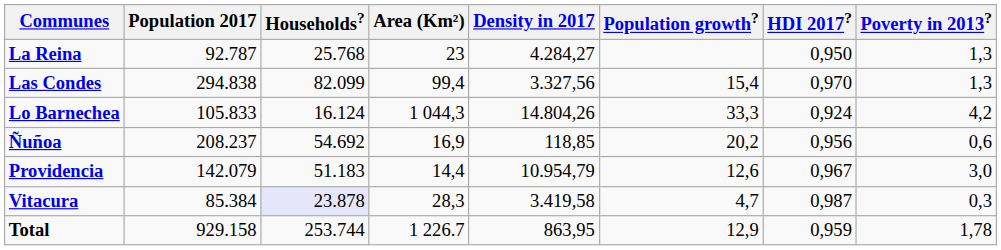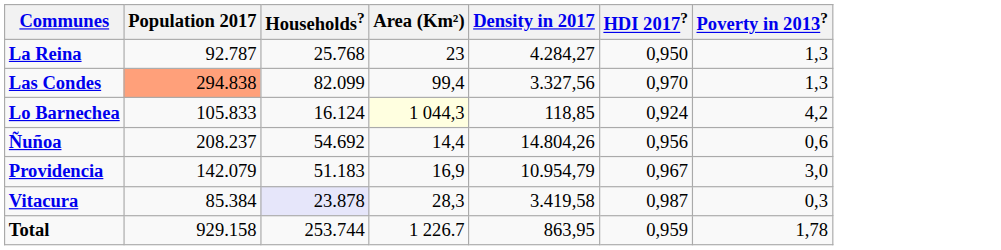- column: Population growth? | 15,4 | 33,3 | 20,2 | 12,6 | 4,7 | 12,9
Las Condes | Population 2017: no background -> lightsalmon background
Lo Barnechea | Area (Km²): no background -> lightyellow background
Lo Barnechea | Density in 2017: 14.804,26 -> 118,85
Ñuñoa | Area (Km²): 16,9 -> 14,4
Ñuñoa | Density in 2017: 118,85 -> 14.804,26
Providencia | Area (Km²): 14,4 -> 16,9
